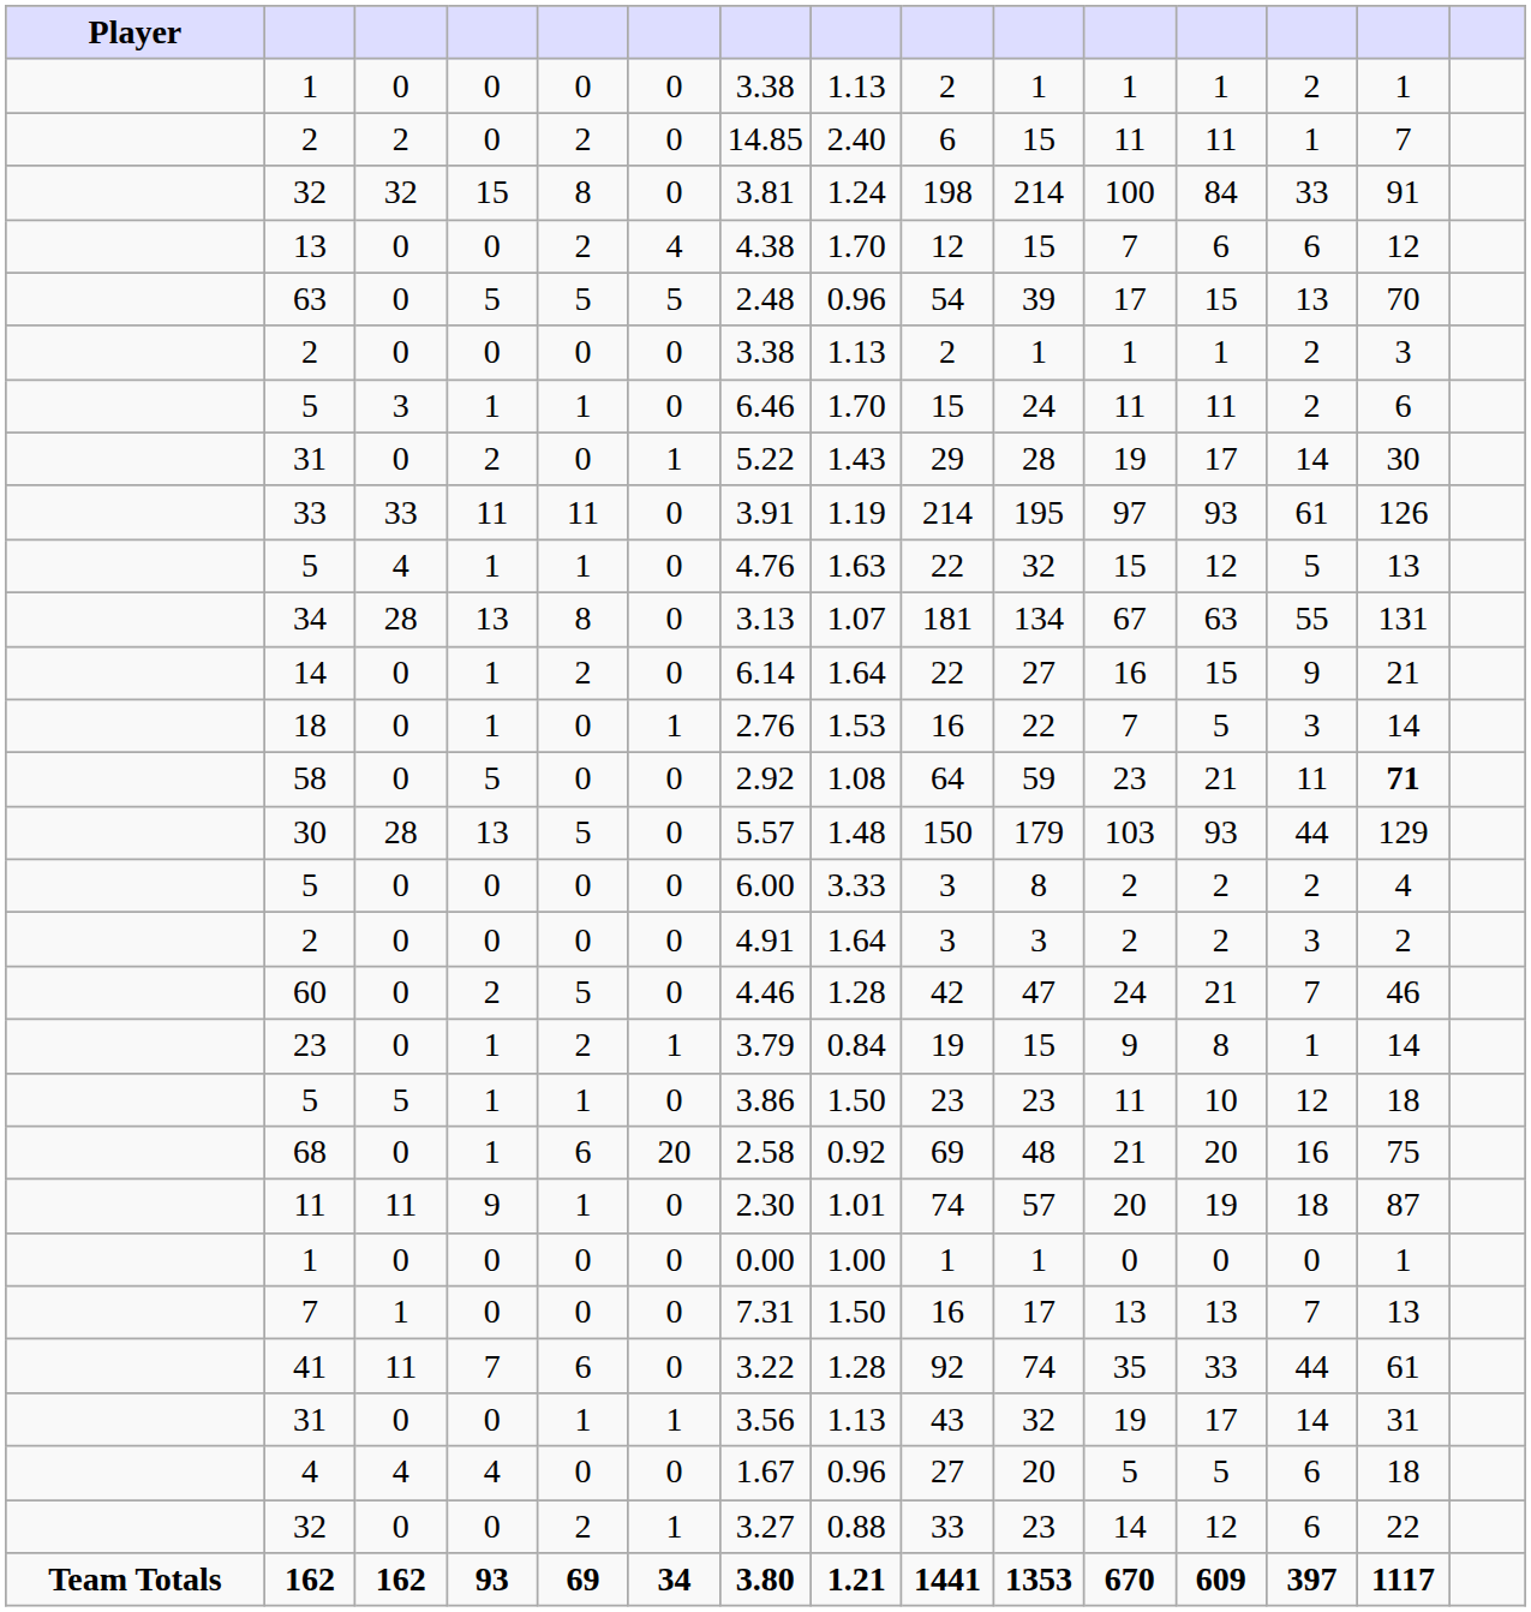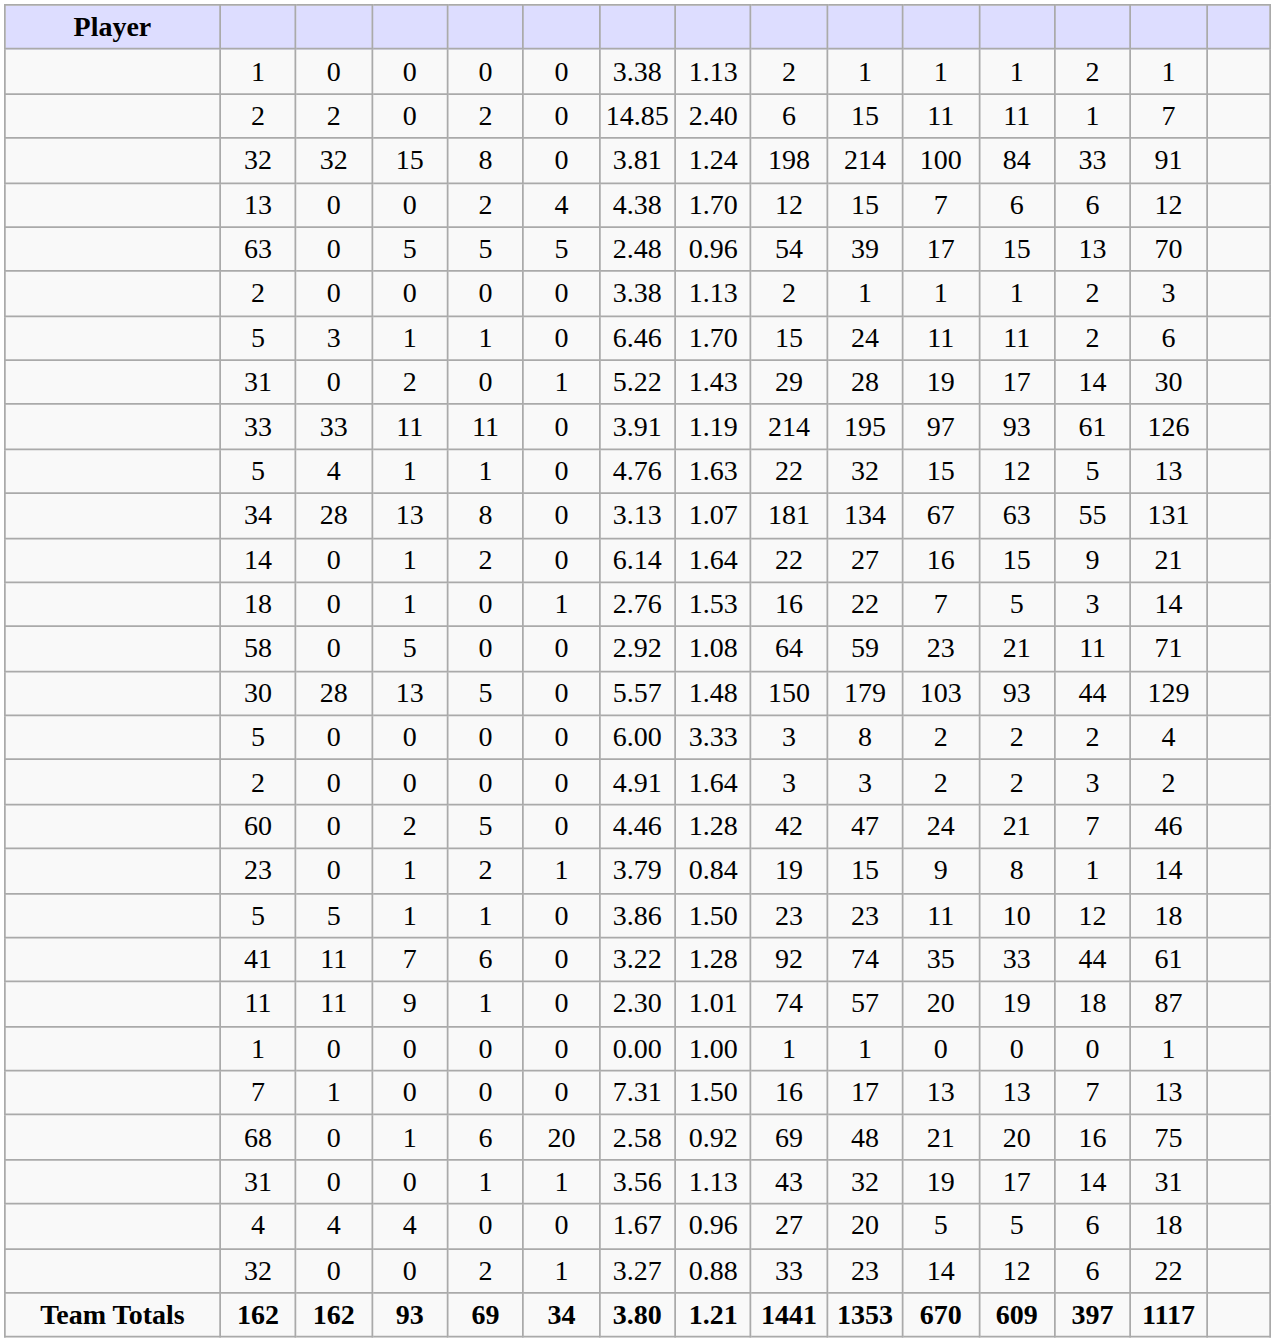58 | column 14: bold -> normal
rows swapped: 68 <-> 41
